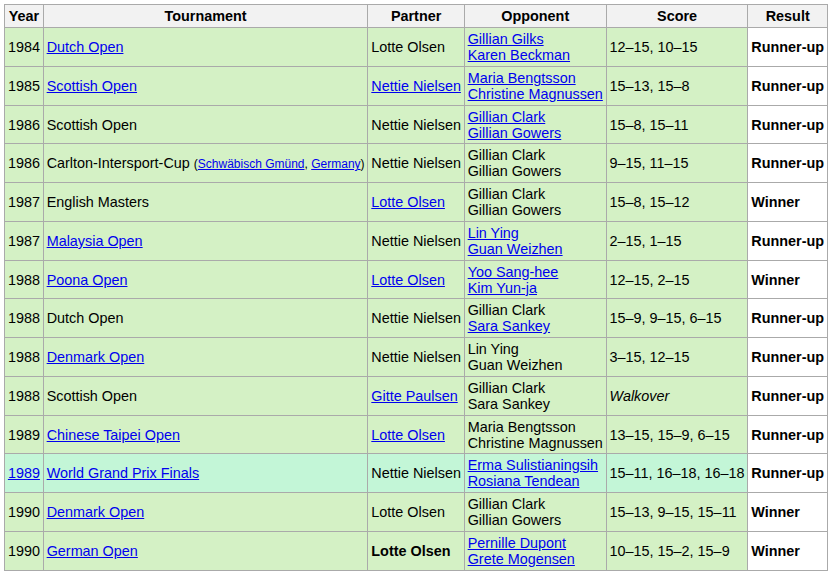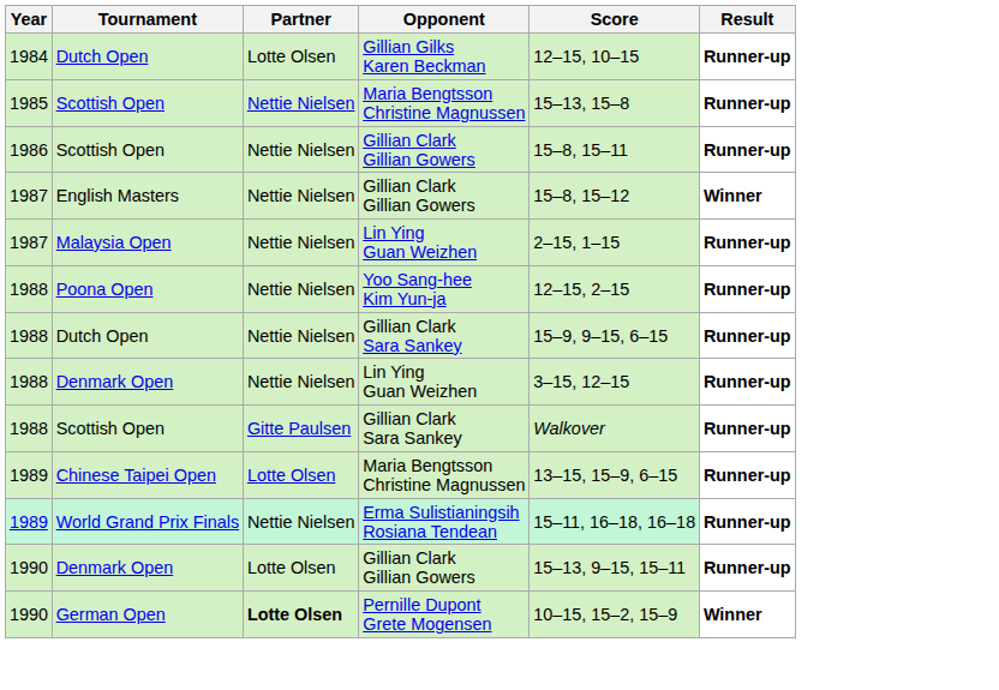- row: 1986 | Carlton-Intersport-Cup (Schwäbisch Gmünd, Germany) | Nettie Nielsen | Gillian Clark Gillian Gowers | 9–15, 11–15 | Runner-up
English Masters | Partner: Lotte Olsen -> Nettie Nielsen
Poona Open | Partner: Lotte Olsen -> Nettie Nielsen
Poona Open | Result: Winner -> Runner-up
Denmark Open / Gillian Clark Gillian Gowers | Result: Winner -> Runner-up
